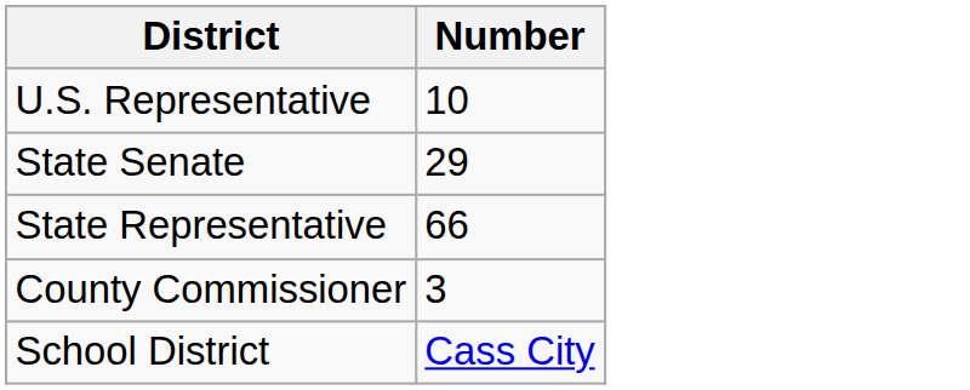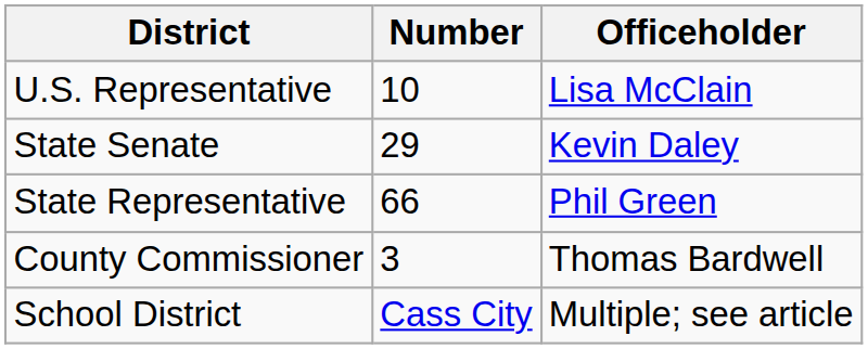+ column: Officeholder | Lisa McClain | Kevin Daley | Phil Green | Thomas Bardwell | Multiple; see article
